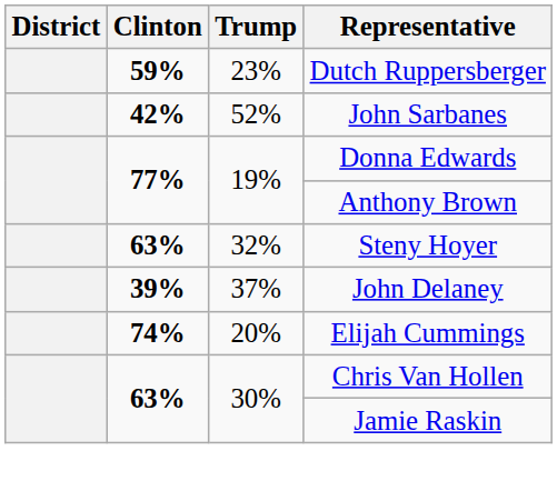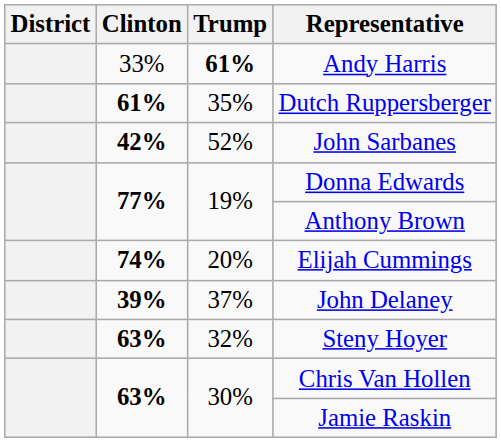+ row: 33% | 61% | Andy Harris
Dutch Ruppersberger | Clinton: 59% -> 61%
Dutch Ruppersberger | Trump: 23% -> 35%
rows swapped: Steny Hoyer <-> Elijah Cummings
